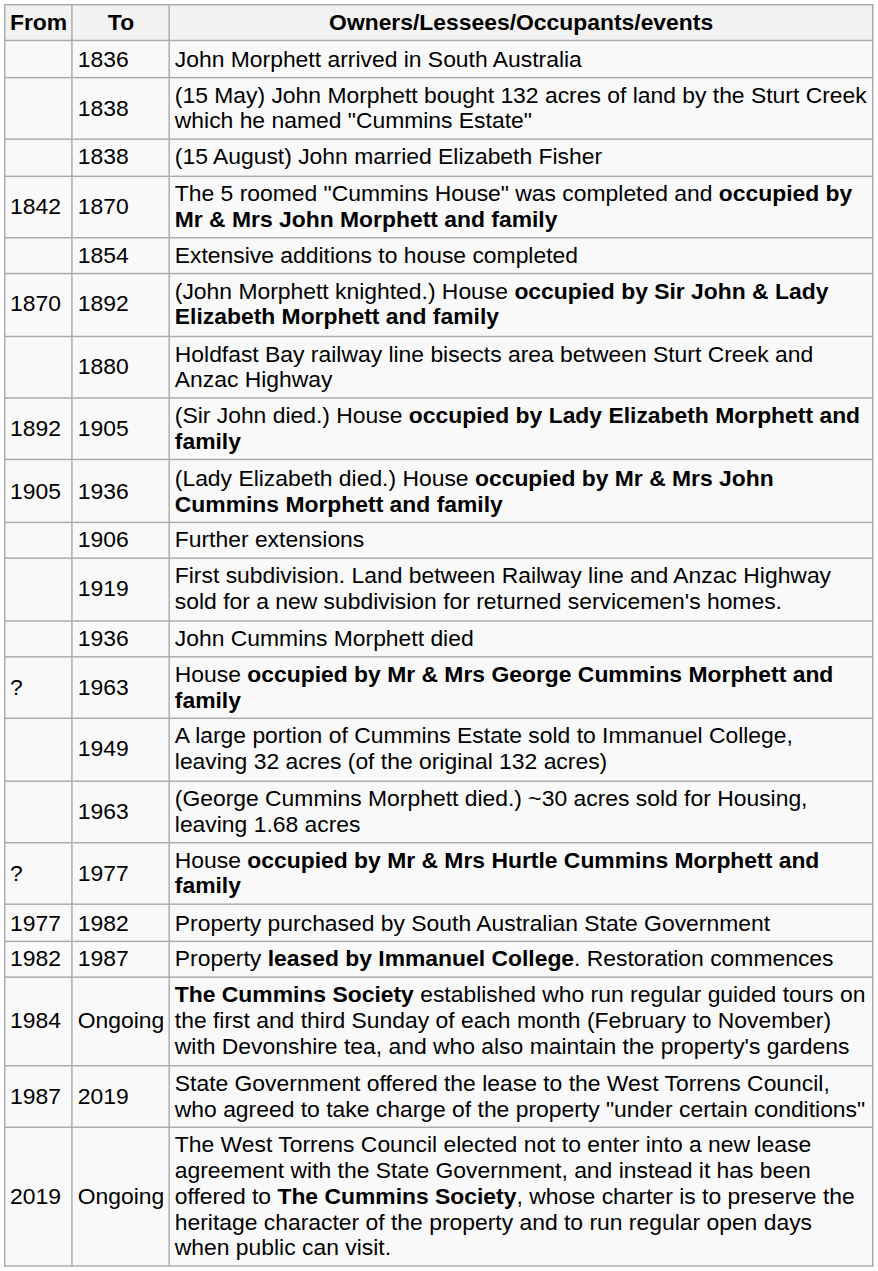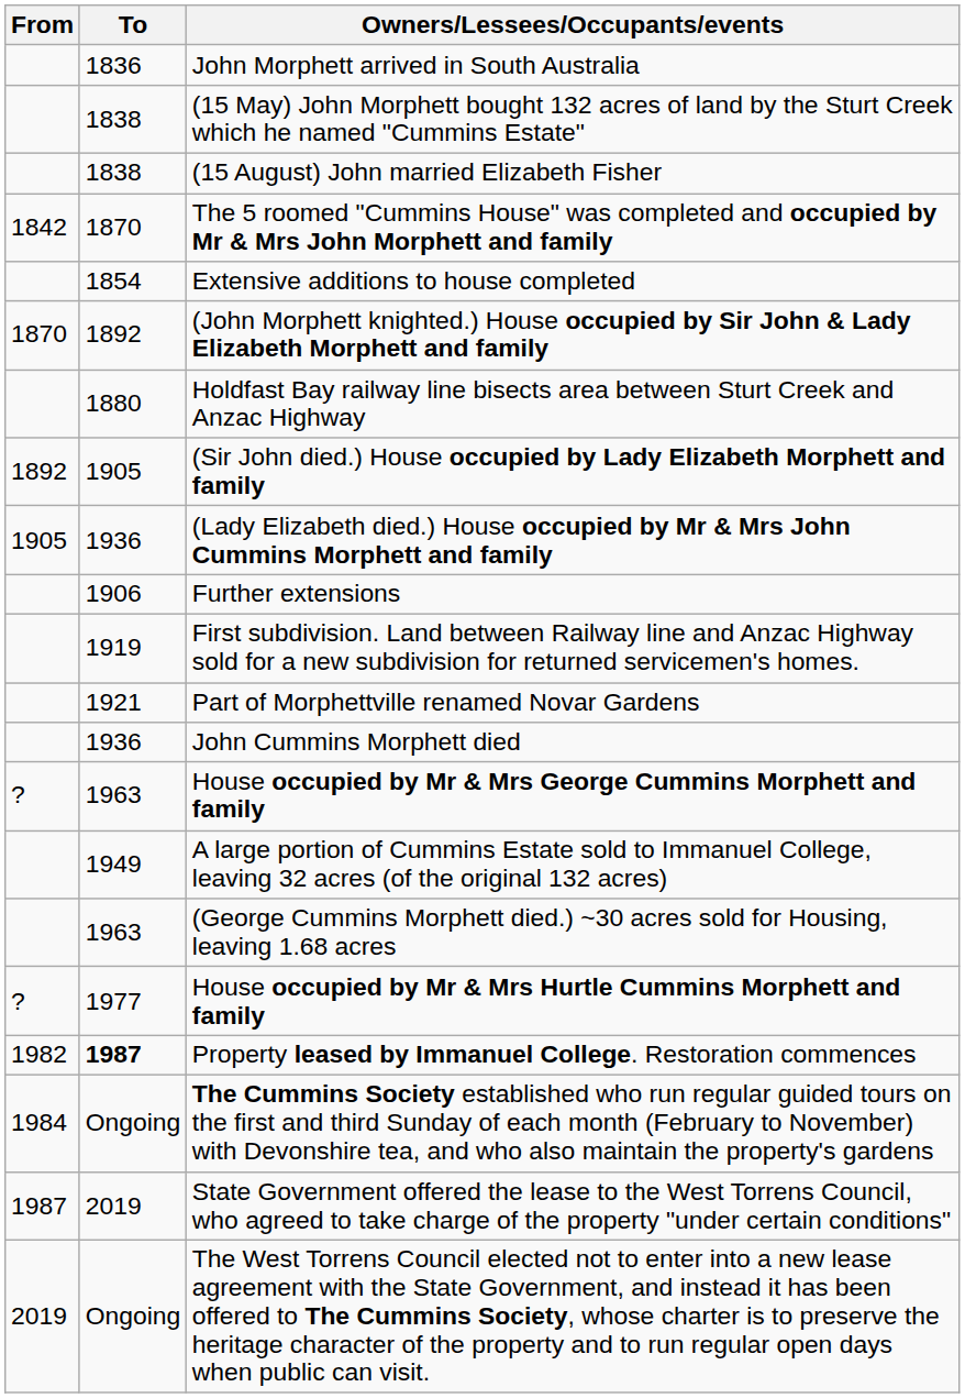+ row: 1921 | Part of Morphettville renamed Novar Gardens
- row: 1977 | 1982 | Property purchased by South Australian State Government
Property leased by Immanuel College. Restoration commences | To: normal -> bold
